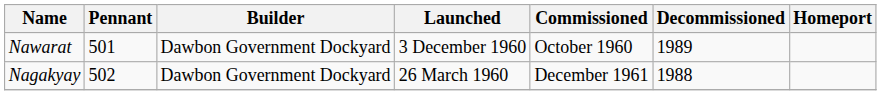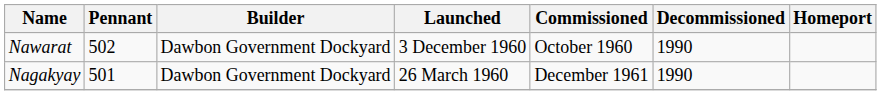Nawarat | Pennant: 501 -> 502
Nawarat | Decommissioned: 1989 -> 1990
Nagakyay | Pennant: 502 -> 501
Nagakyay | Decommissioned: 1988 -> 1990
